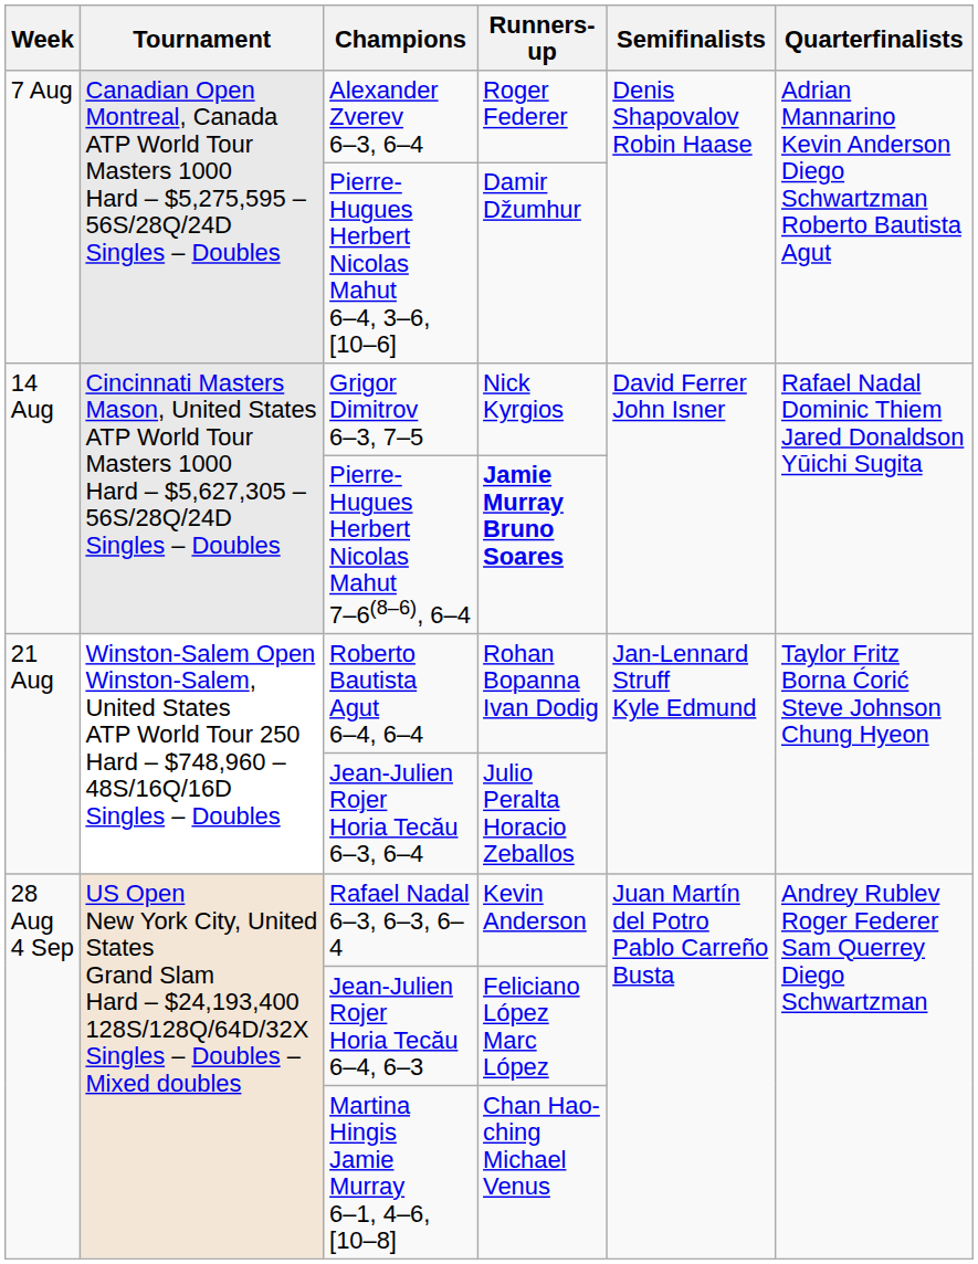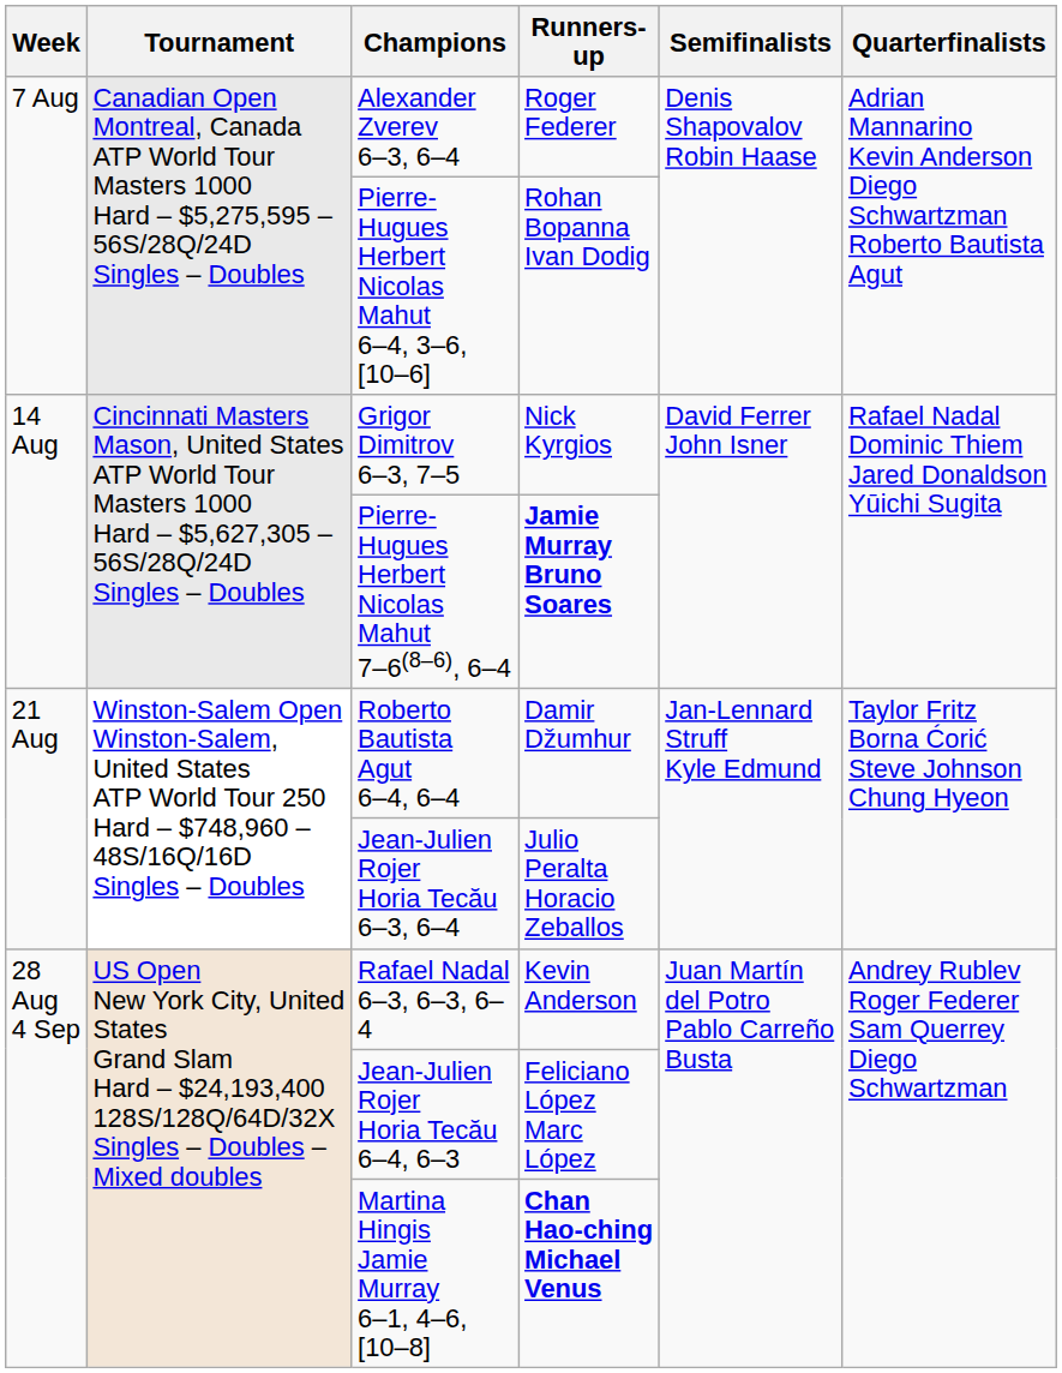Pierre-Hugues Herbert Nicolas Mahut 6–4, 3–6, [10–6] | Runners-up: Damir Džumhur -> Rohan Bopanna Ivan Dodig
Roberto Bautista Agut 6–4, 6–4 | Runners-up: Rohan Bopanna Ivan Dodig -> Damir Džumhur
Martina Hingis Jamie Murray 6–1, 4–6, [10–8] | Runners-up: normal -> bold
